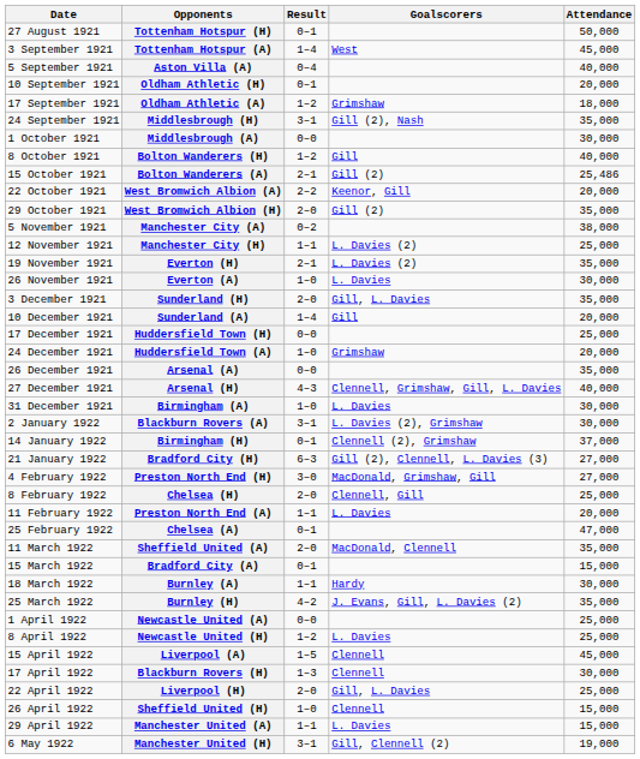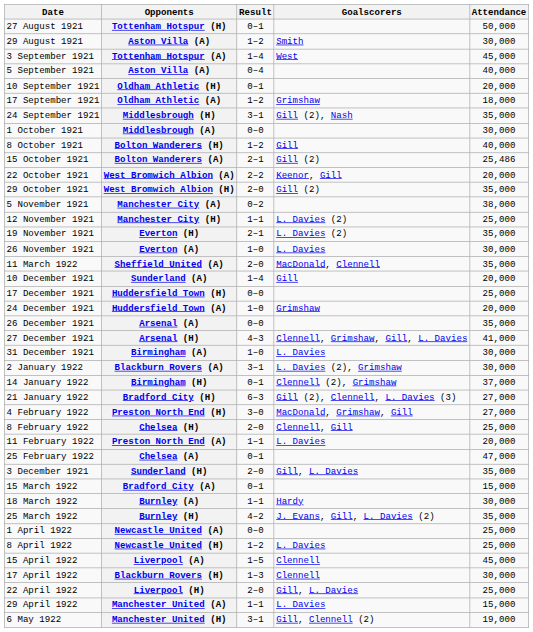+ row: 29 August 1921 | Aston Villa (A) | 1–2 | Smith | 30,000
rows swapped: Sunderland (H) <-> Sheffield United (A)
Arsenal (H) | Attendance: 40,000 -> 41,000
- row: 26 April 1922 | Sheffield United (H) | 1–0 | Clennell | 15,000
